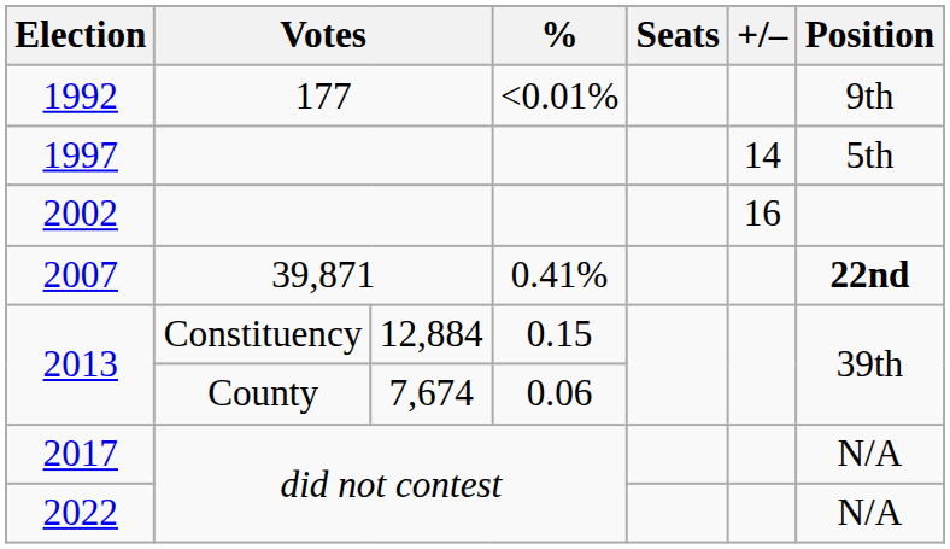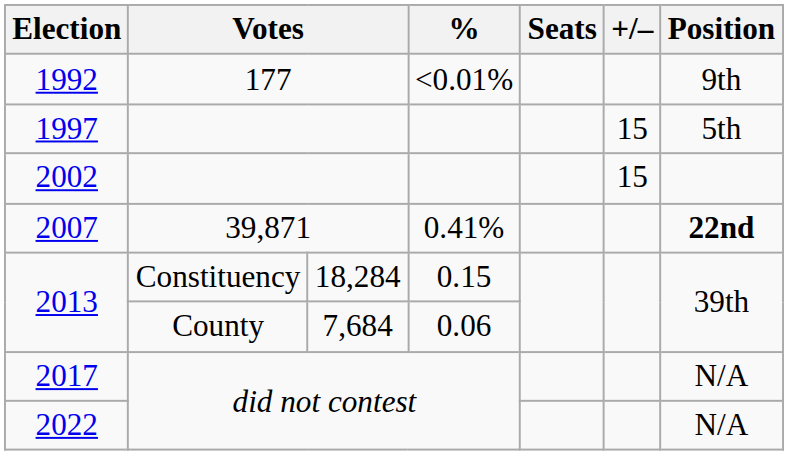1997 | +/–: 14 -> 15
2002 | +/–: 16 -> 15
2013 / Constituency | column 3: 12,884 -> 18,284
2013 / County | column 3: 7,674 -> 7,684
